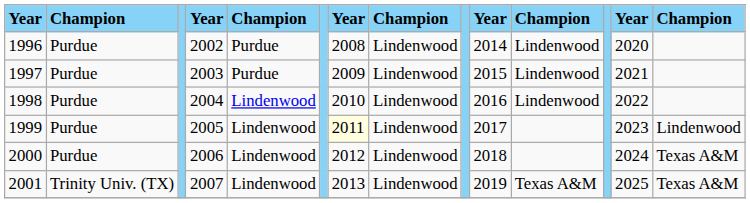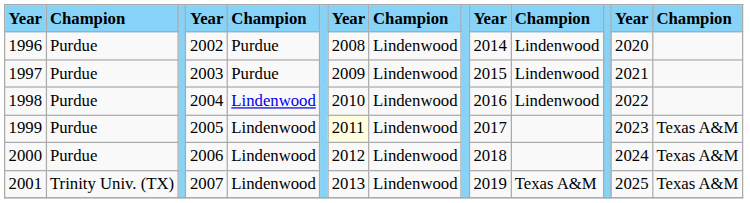1999 | column 14: Lindenwood -> Texas A&M
